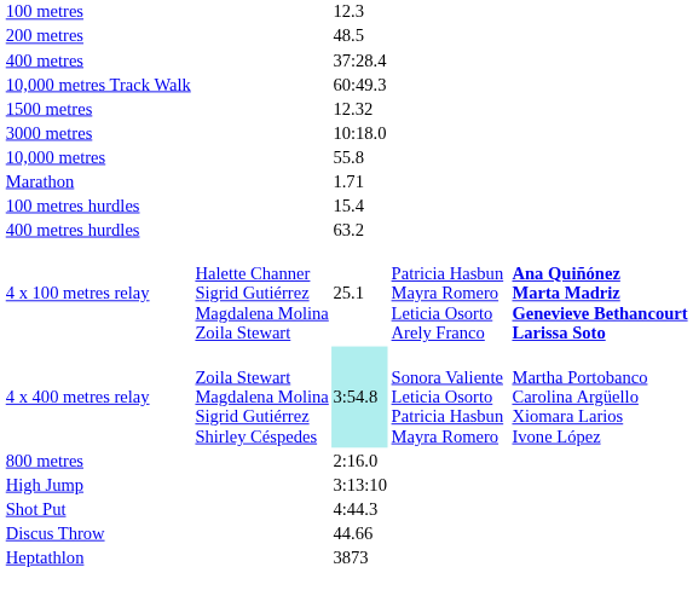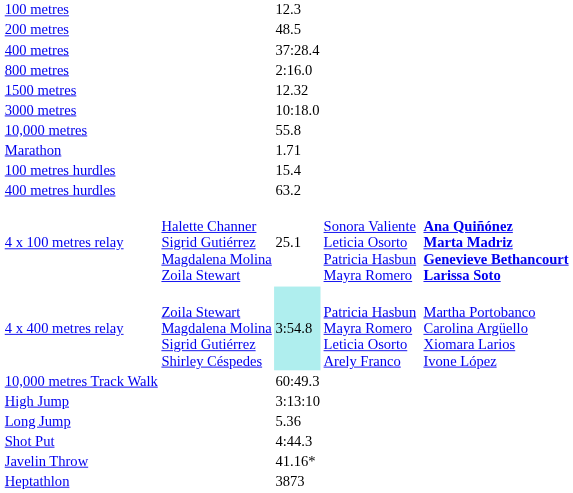rows swapped: 800 metres <-> 10,000 metres Track Walk
4 x 100 metres relay | column 4: Patricia Hasbun Mayra Romero Leticia Osorto Arely Franco -> Sonora Valiente Leticia Osorto Patricia Hasbun Mayra Romero
4 x 400 metres relay | column 4: Sonora Valiente Leticia Osorto Patricia Hasbun Mayra Romero -> Patricia Hasbun Mayra Romero Leticia Osorto Arely Franco
+ row: Long Jump | 5.36
- row: Discus Throw | 44.66
+ row: Javelin Throw | 41.16*
